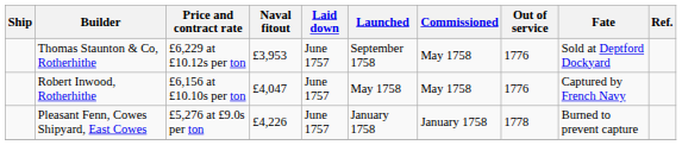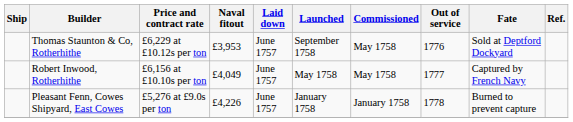Robert Inwood, Rotherhithe | Naval fitout: £4,047 -> £4,049
Robert Inwood, Rotherhithe | Out of service: 1776 -> 1777
